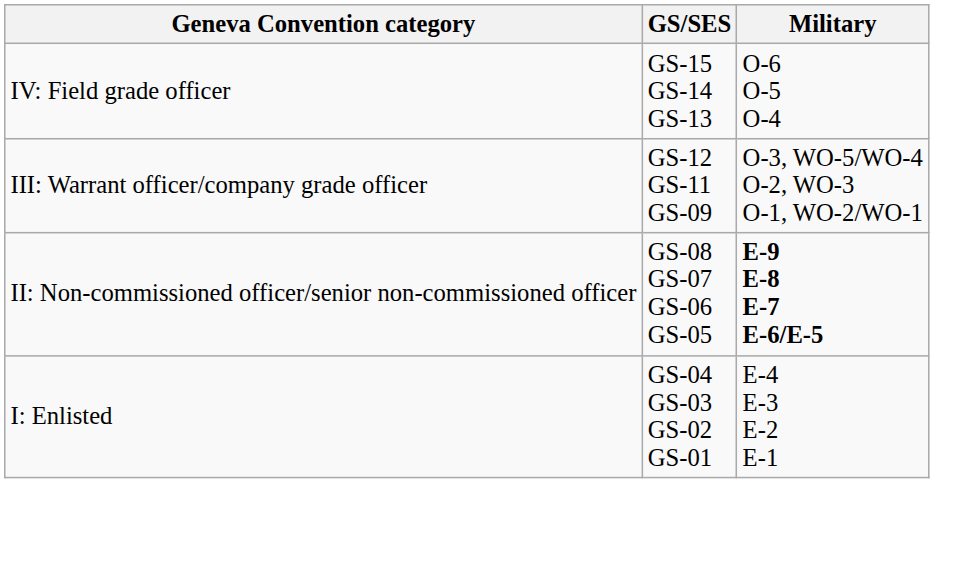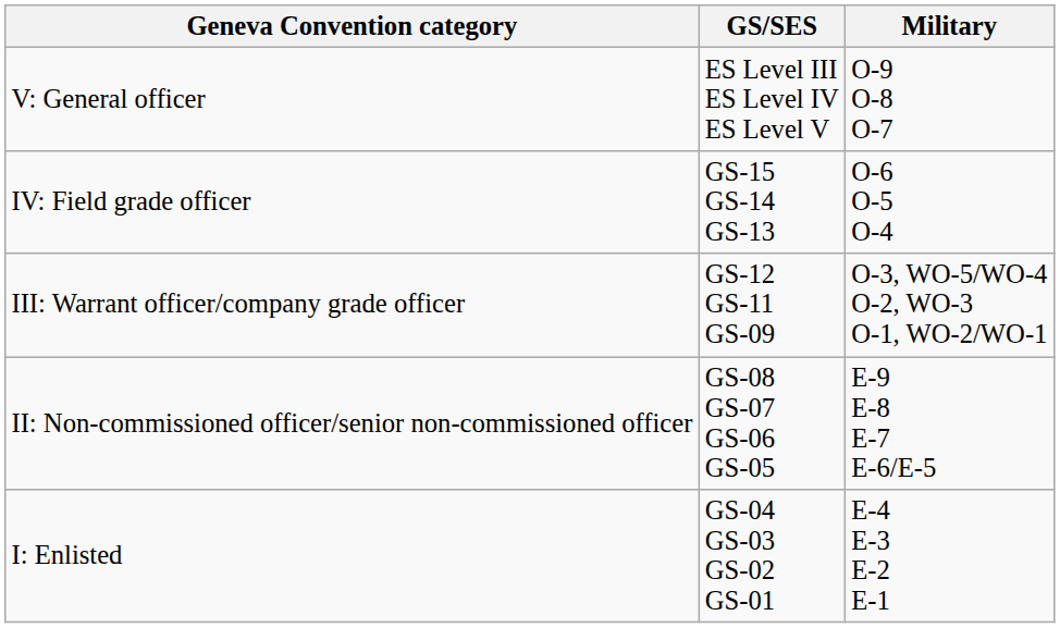+ row: V: General officer | ES Level III ES Level IV ES Level V | O-9 O-8 O-7
II: Non-commissioned officer/senior non-commissioned officer | Military: bold -> normal
